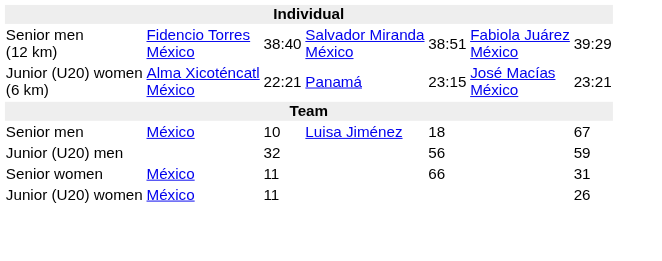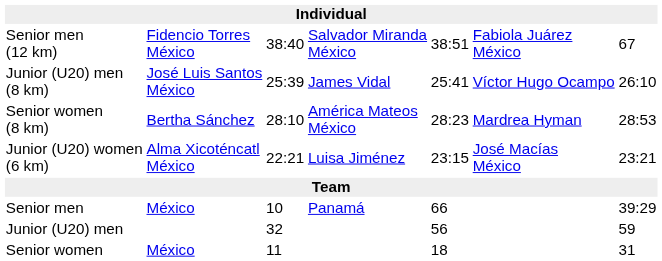Senior men (12 km) | column 7: 39:29 -> 67
+ row: Junior (U20) men (8 km) | José Luis Santos México | 25:39 | James Vidal | 25:41 | Víctor Hugo Ocampo | 26:10
+ row: Senior women (8 km) | Bertha Sánchez | 28:10 | América Mateos México | 28:23 | Mardrea Hyman | 28:53
Junior (U20) women (6 km) | column 4: Panamá -> Luisa Jiménez
Senior men | column 4: Luisa Jiménez -> Panamá
Senior men | column 5: 18 -> 66
Senior men | column 7: 67 -> 39:29
Senior women | column 5: 66 -> 18
- row: Junior (U20) women | México | 11 | 26
